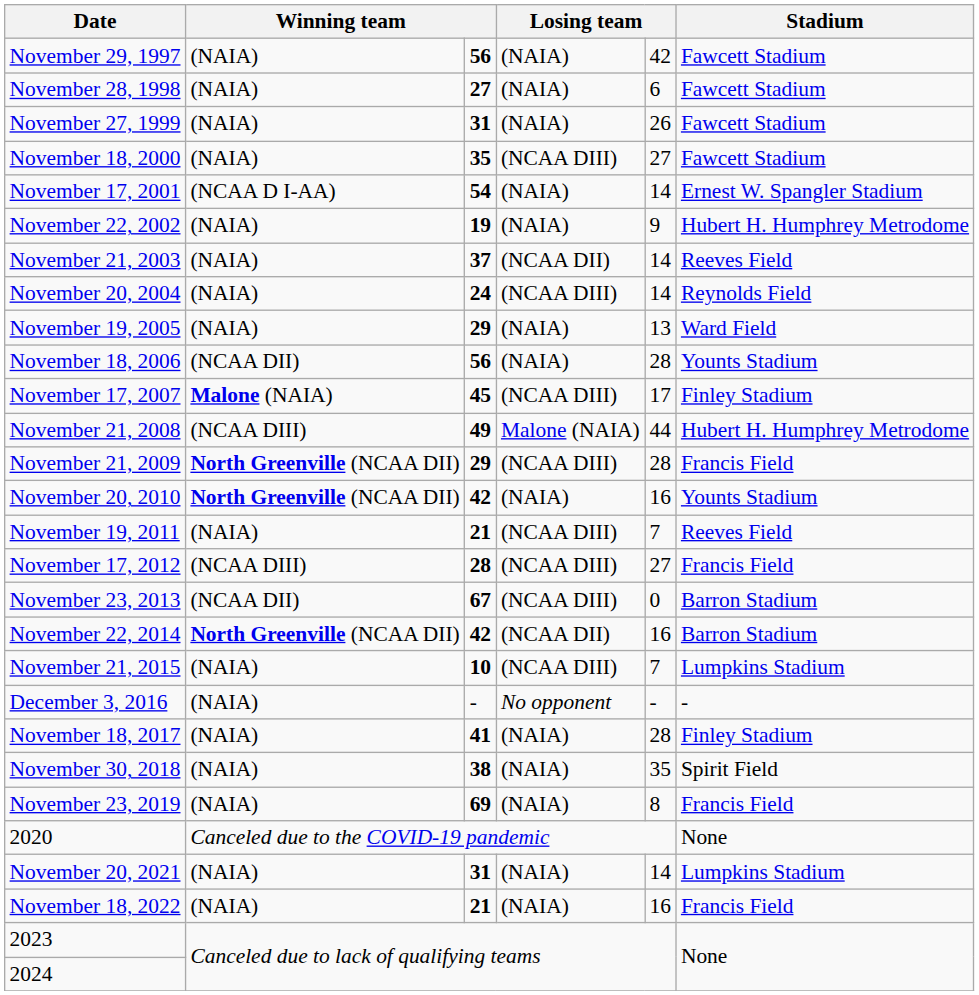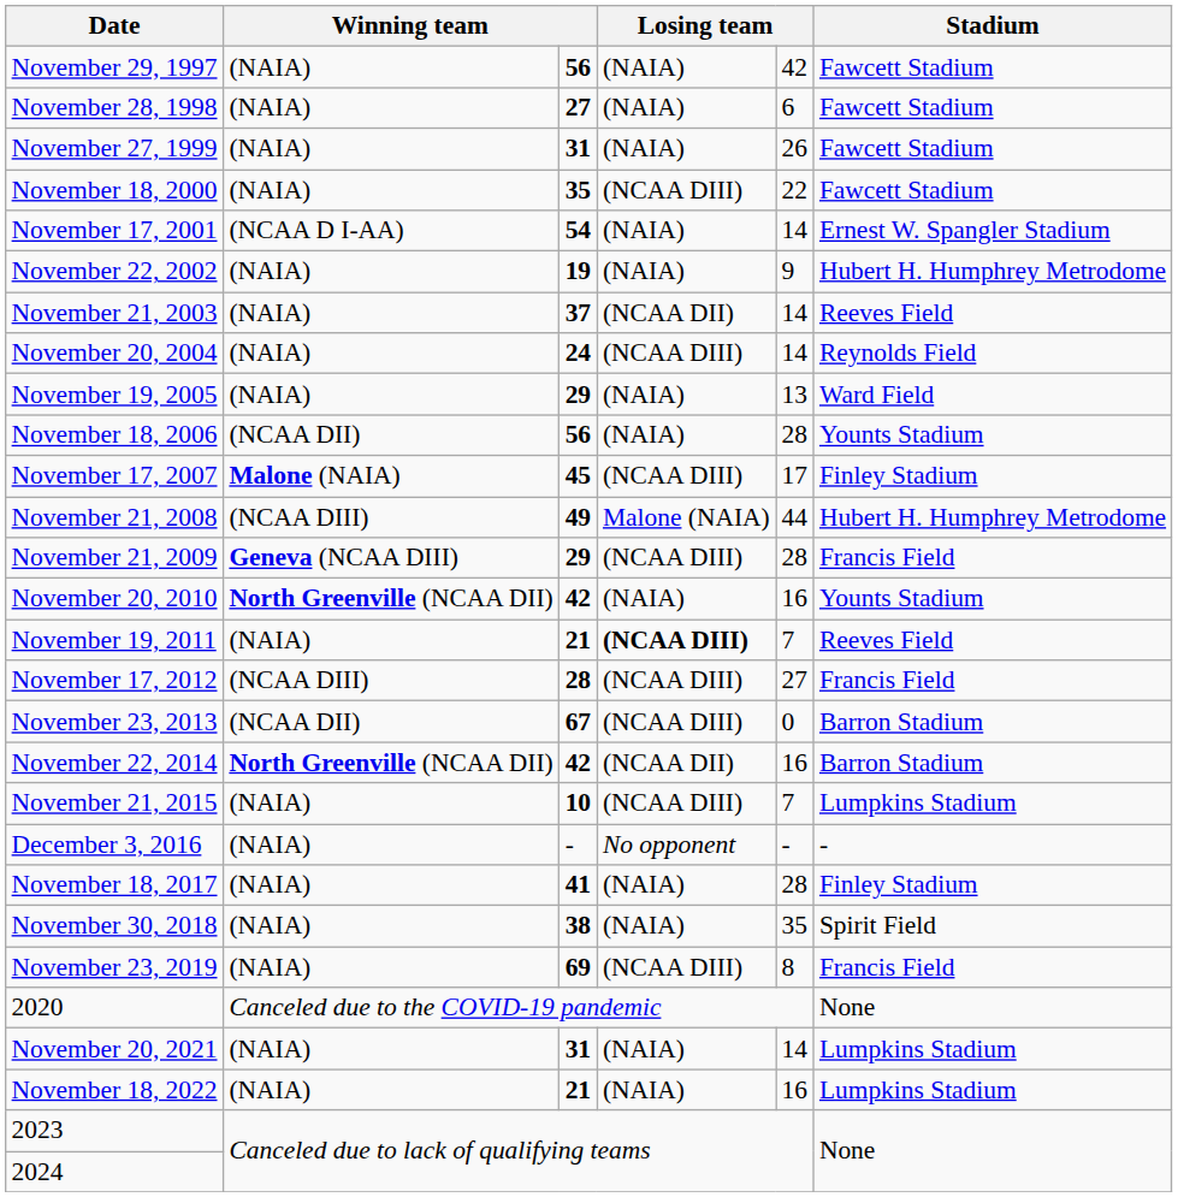November 18, 2000 | column 5: 27 -> 22
November 21, 2009 | column 2: North Greenville (NCAA DII) -> Geneva (NCAA DIII)
November 19, 2011 | column 4: normal -> bold
November 23, 2019 | column 4: (NAIA) -> (NCAA DIII)
November 18, 2022 | Stadium: Francis Field -> Lumpkins Stadium
